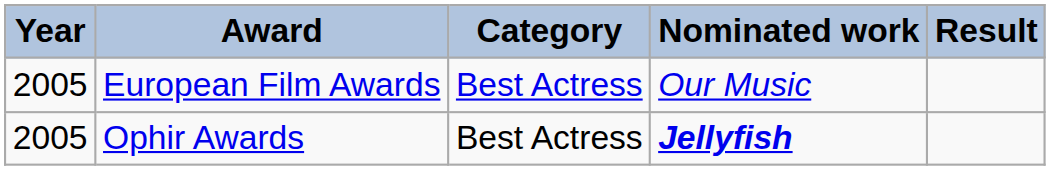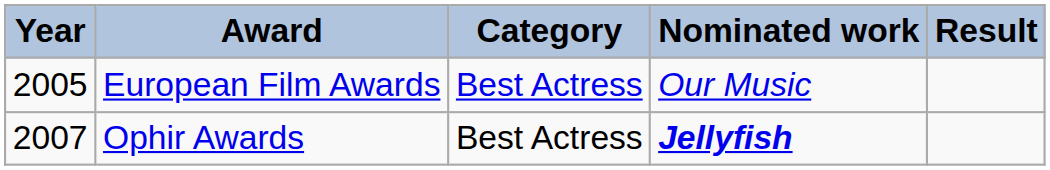Ophir Awards | Year: 2005 -> 2007
